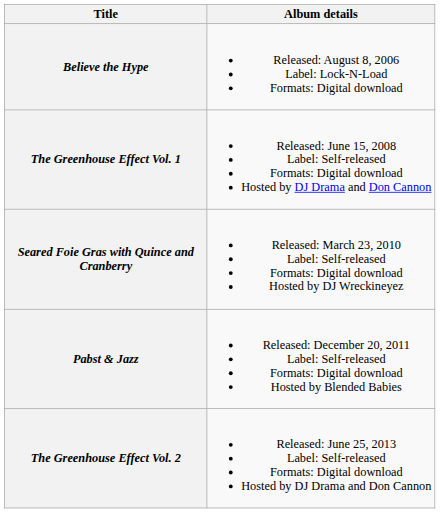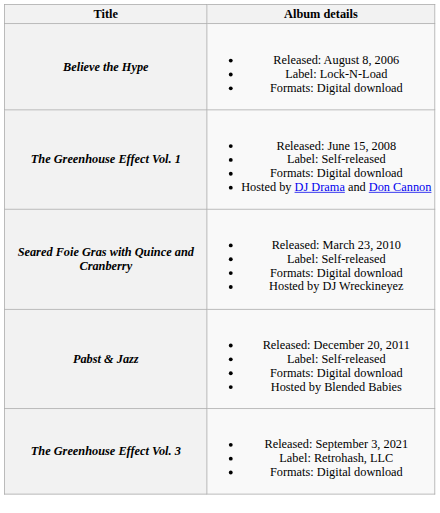- row: The Greenhouse Effect Vol. 2 | Released: June 25, 2013 Label: Self-released Formats: Digital download Hosted by DJ Drama and Don Cannon
+ row: The Greenhouse Effect Vol. 3 | Released: September 3, 2021 Label: Retrohash, LLC Formats: Digital download
